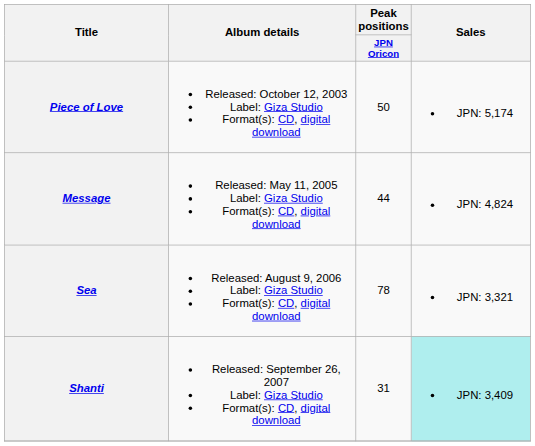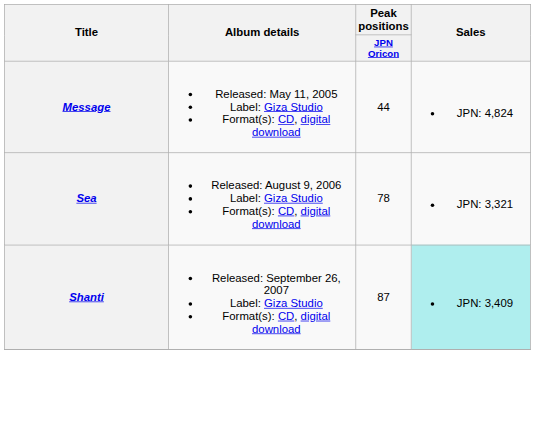- row: Piece of Love | Released: October 12, 2003 Label: Giza Studio Format(s): CD, digital download | 50 | JPN: 5,174
Shanti | Peak positions / JPN Oricon: 31 -> 87
